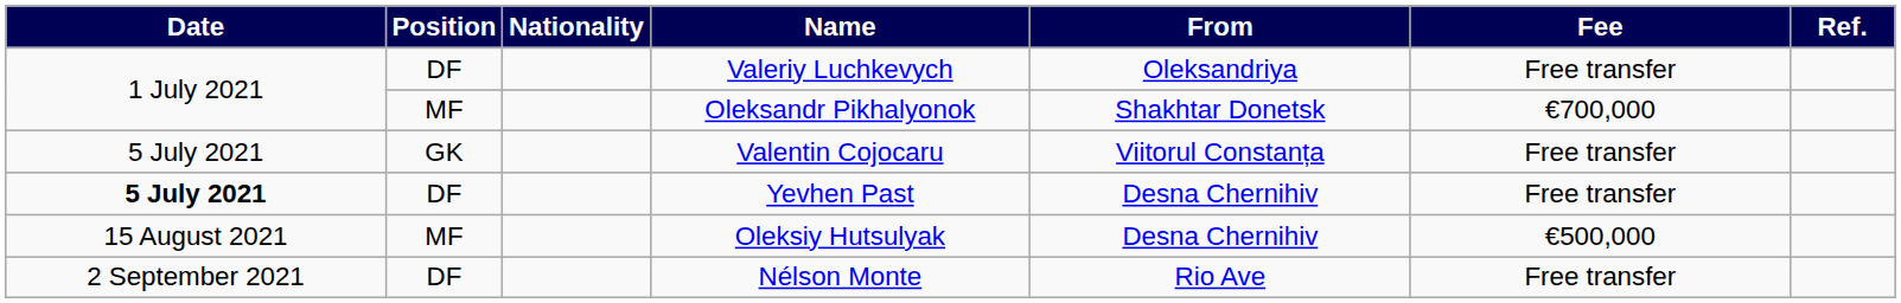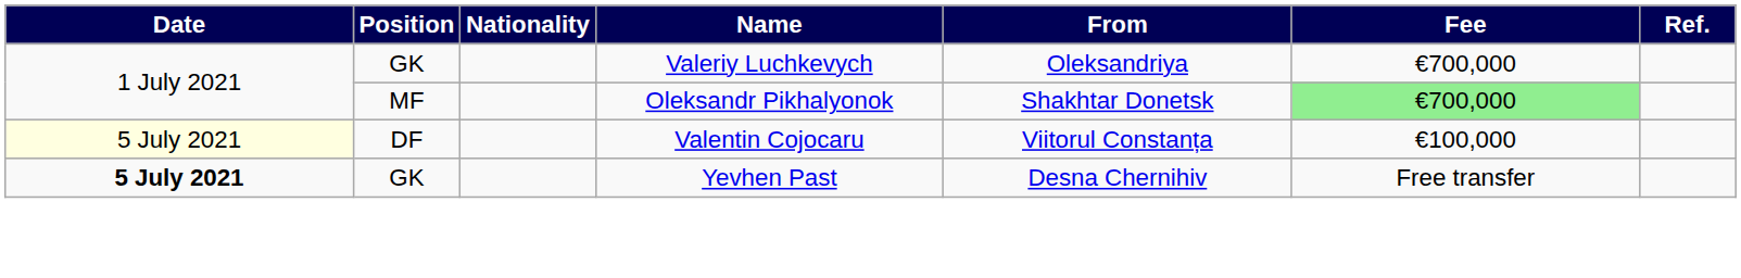Valeriy Luchkevych | Position: DF -> GK
Valeriy Luchkevych | Fee: Free transfer -> €700,000
Oleksandr Pikhalyonok | Fee: no background -> lightgreen background
Valentin Cojocaru | Date: no background -> lightyellow background
Valentin Cojocaru | Position: GK -> DF
Valentin Cojocaru | Fee: Free transfer -> €100,000
Yevhen Past | Position: DF -> GK
- row: 15 August 2021 | MF | Oleksiy Hutsulyak | Desna Chernihiv | €500,000
- row: 2 September 2021 | DF | Nélson Monte | Rio Ave | Free transfer
